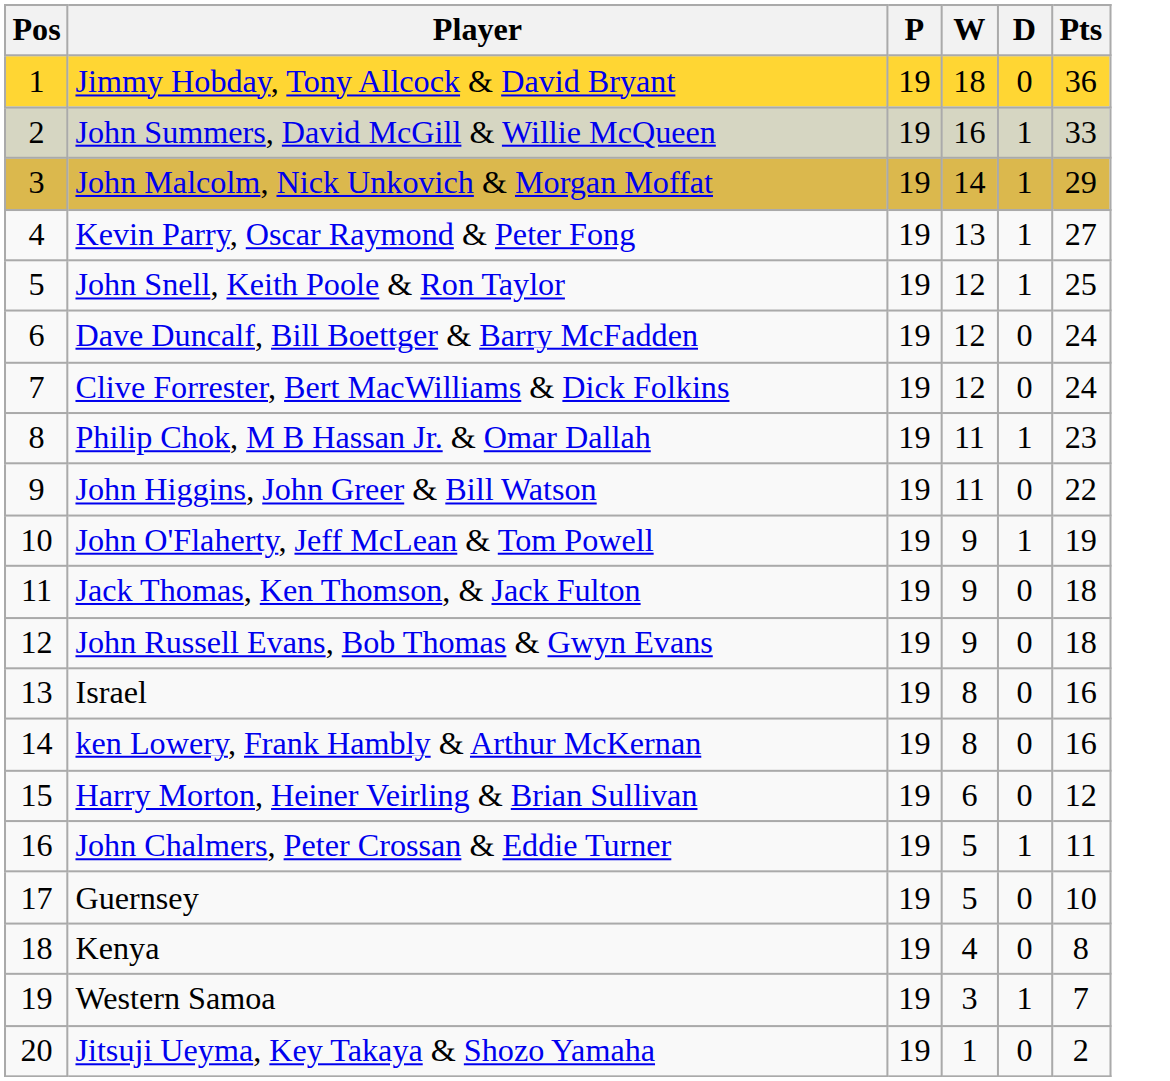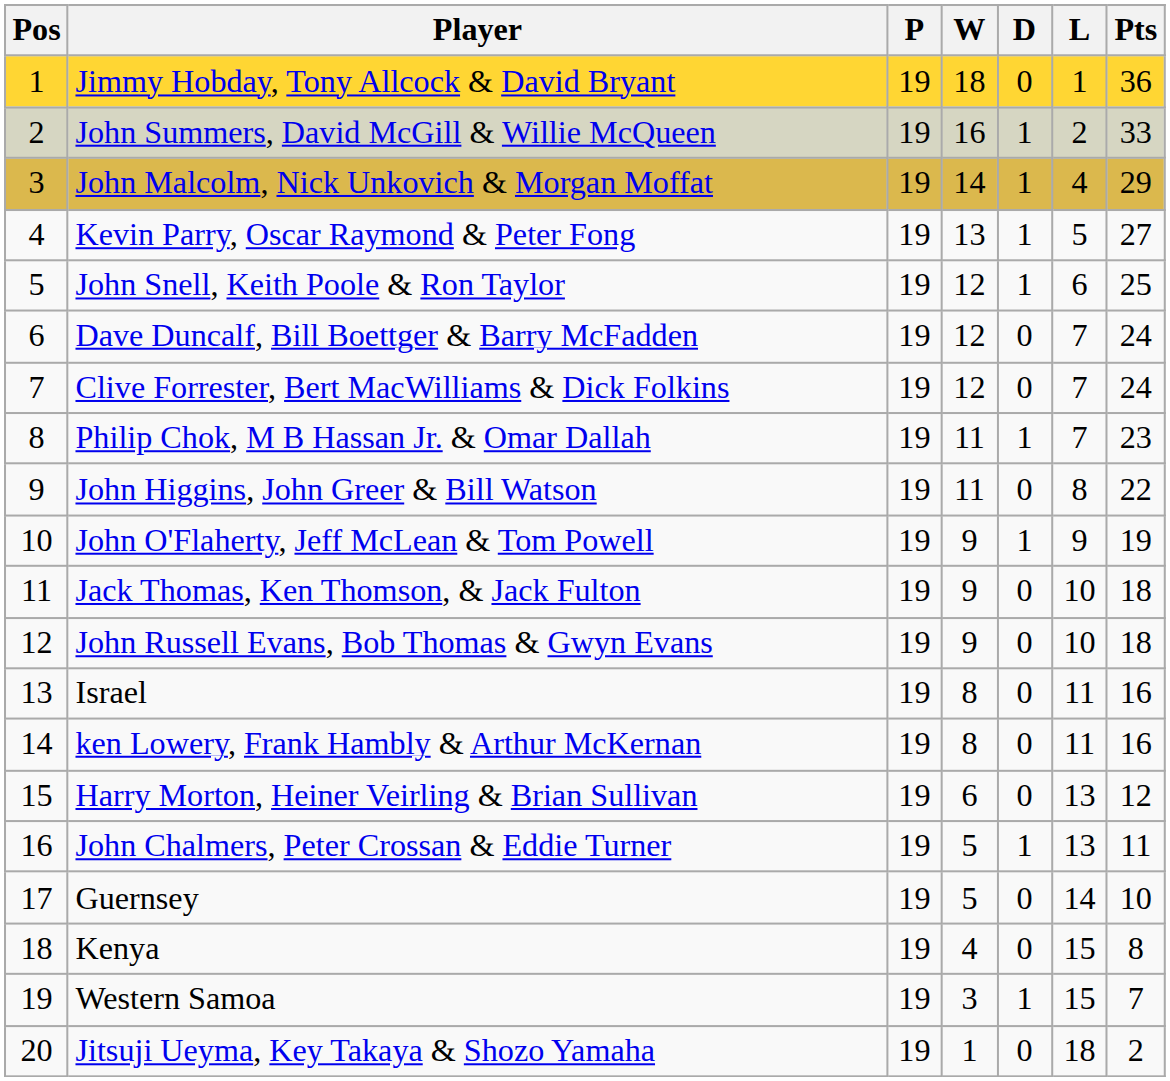+ column: L | 1 | 2 | 4 | 5 | 6 | 7 | 7 | 7 | 8 | 9 | 10 | 10 | 11 | 11 | 13 | 13 | 14 | 15 | 15 | 18
